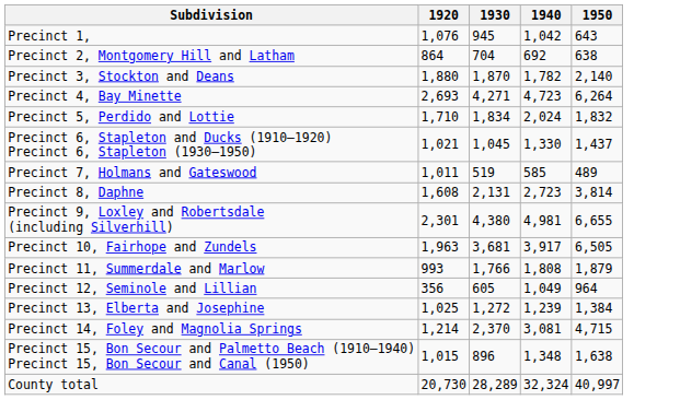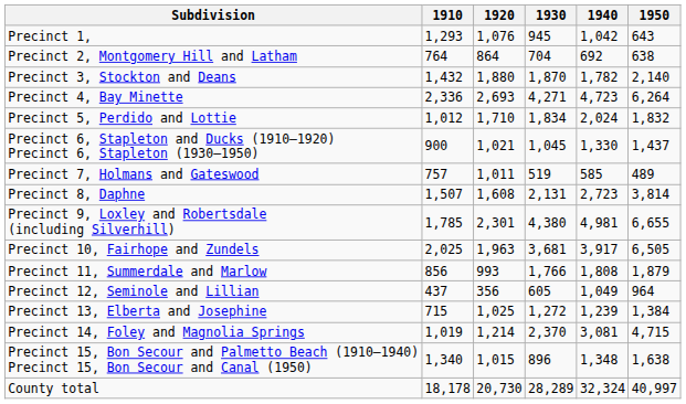+ column: 1910 | 1,293 | 764 | 1,432 | 2,336 | 1,012 | 900 | 757 | 1,507 | 1,785 | 2,025 | 856 | 437 | 715 | 1,019 | 1,340 | 18,178
